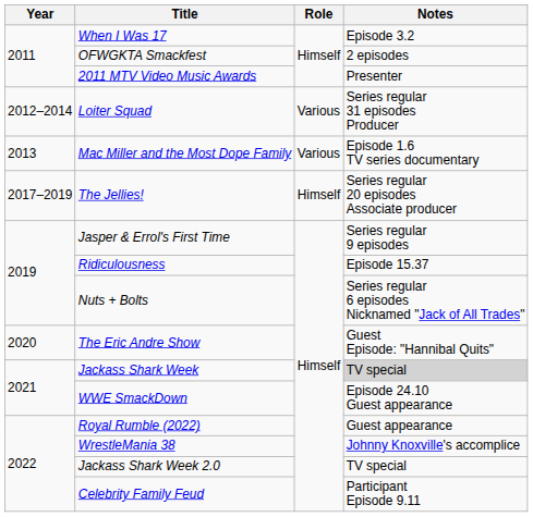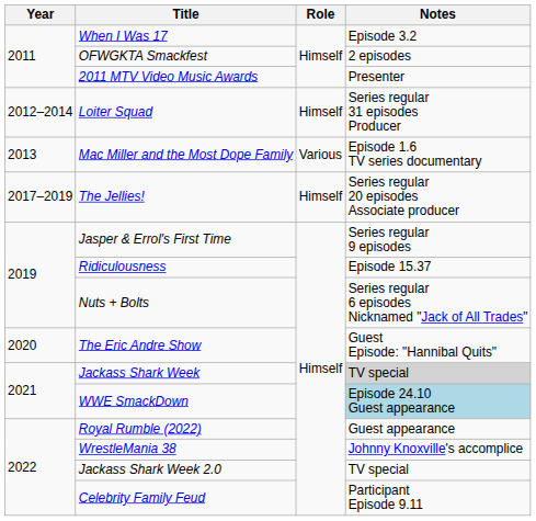Loiter Squad | Role: Various -> Himself
WWE SmackDown | Notes: no background -> lightblue background
